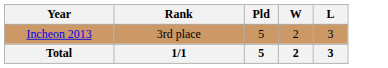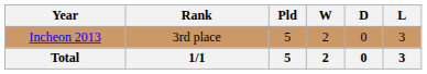+ column: D | 0 | 0
